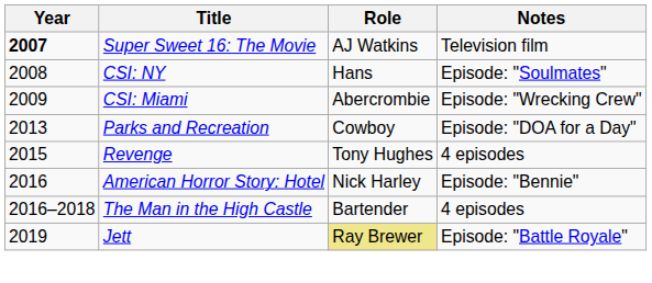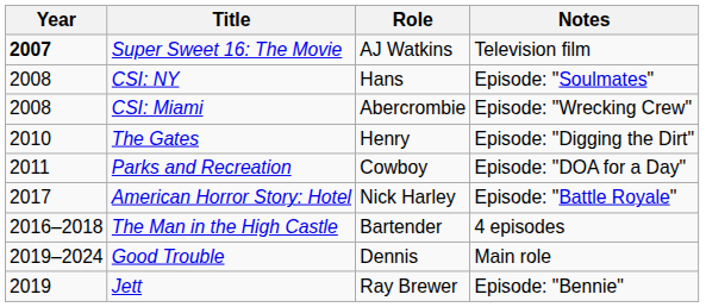CSI: Miami | Year: 2009 -> 2008
+ row: 2010 | The Gates | Henry | Episode: "Digging the Dirt"
Parks and Recreation | Year: 2013 -> 2011
- row: 2015 | Revenge | Tony Hughes | 4 episodes
American Horror Story: Hotel | Year: 2016 -> 2017
American Horror Story: Hotel | Notes: Episode: "Bennie" -> Episode: "Battle Royale"
+ row: 2019–2024 | Good Trouble | Dennis | Main role
Jett | Role: khaki background -> no background
Jett | Notes: Episode: "Battle Royale" -> Episode: "Bennie"
